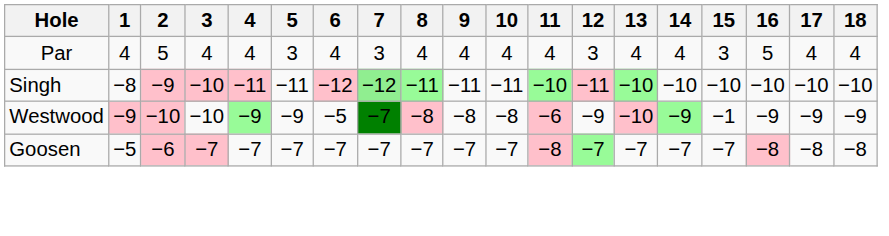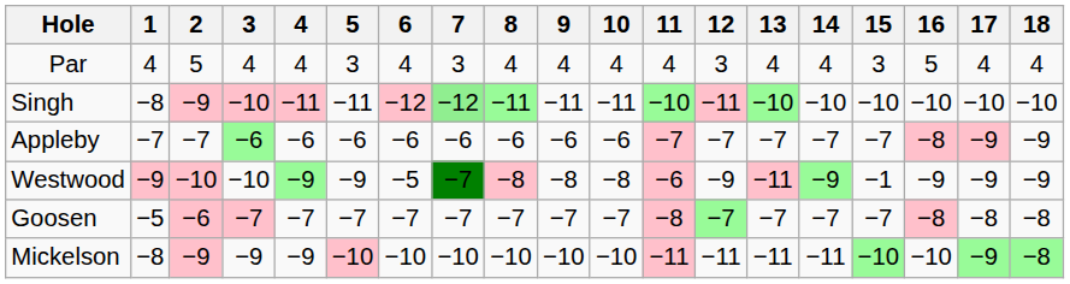+ row: Appleby | −7 | −7 | −6 | −6 | −6 | −6 | −6 | −6 | −6 | −6 | −7 | −7 | −7 | −7 | −7 | −8 | −9 | −9
Westwood | 13: −10 -> −11
+ row: Mickelson | −8 | −9 | −9 | −9 | −10 | −10 | −10 | −10 | −10 | −10 | −11 | −11 | −11 | −11 | −10 | −10 | −9 | −8
